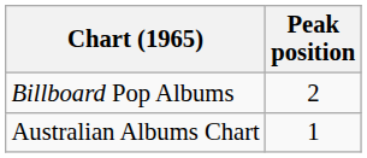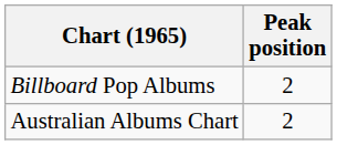Australian Albums Chart | Peak position: 1 -> 2
